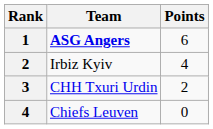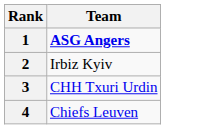- column: Points | 6 | 4 | 2 | 0
